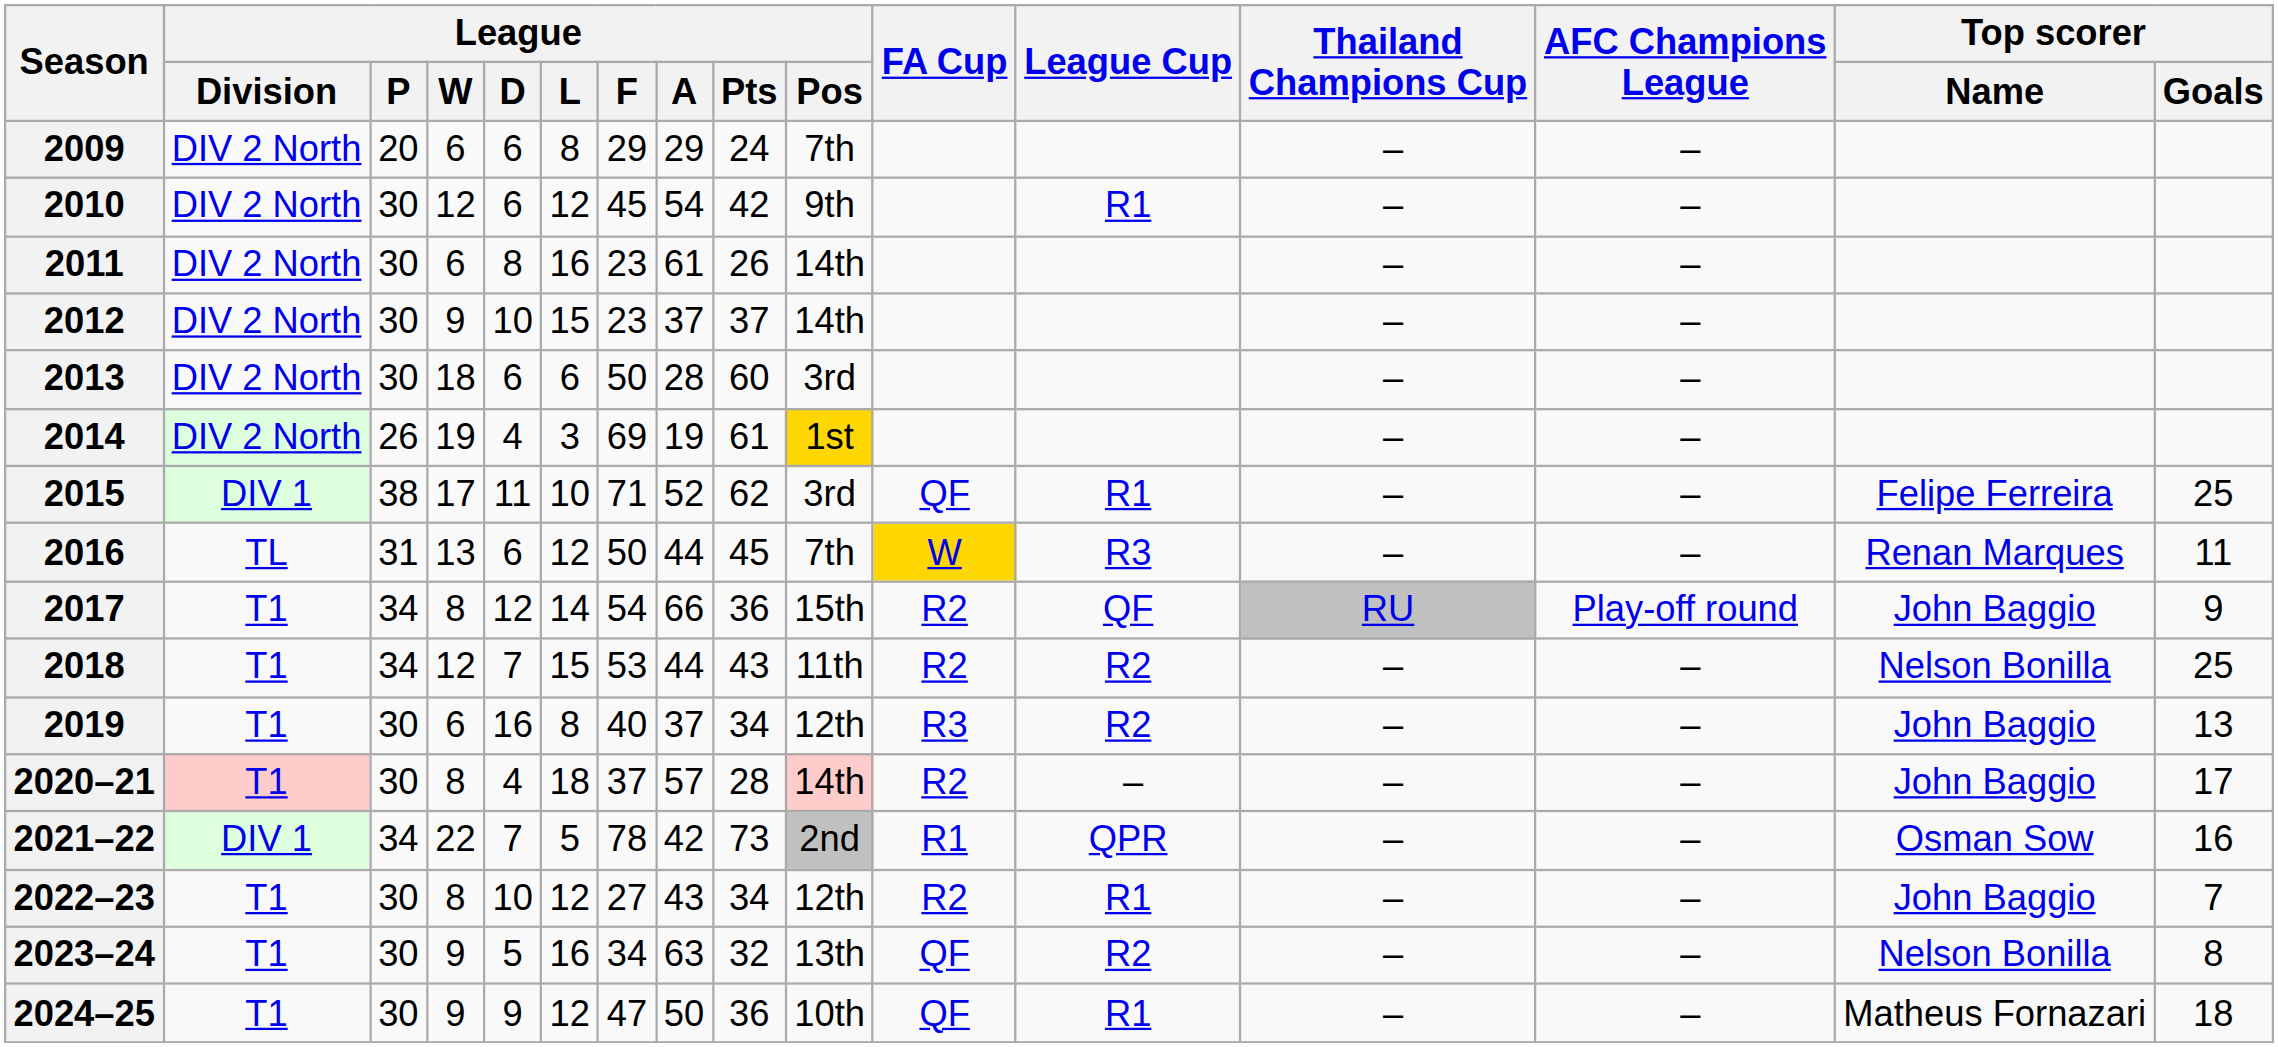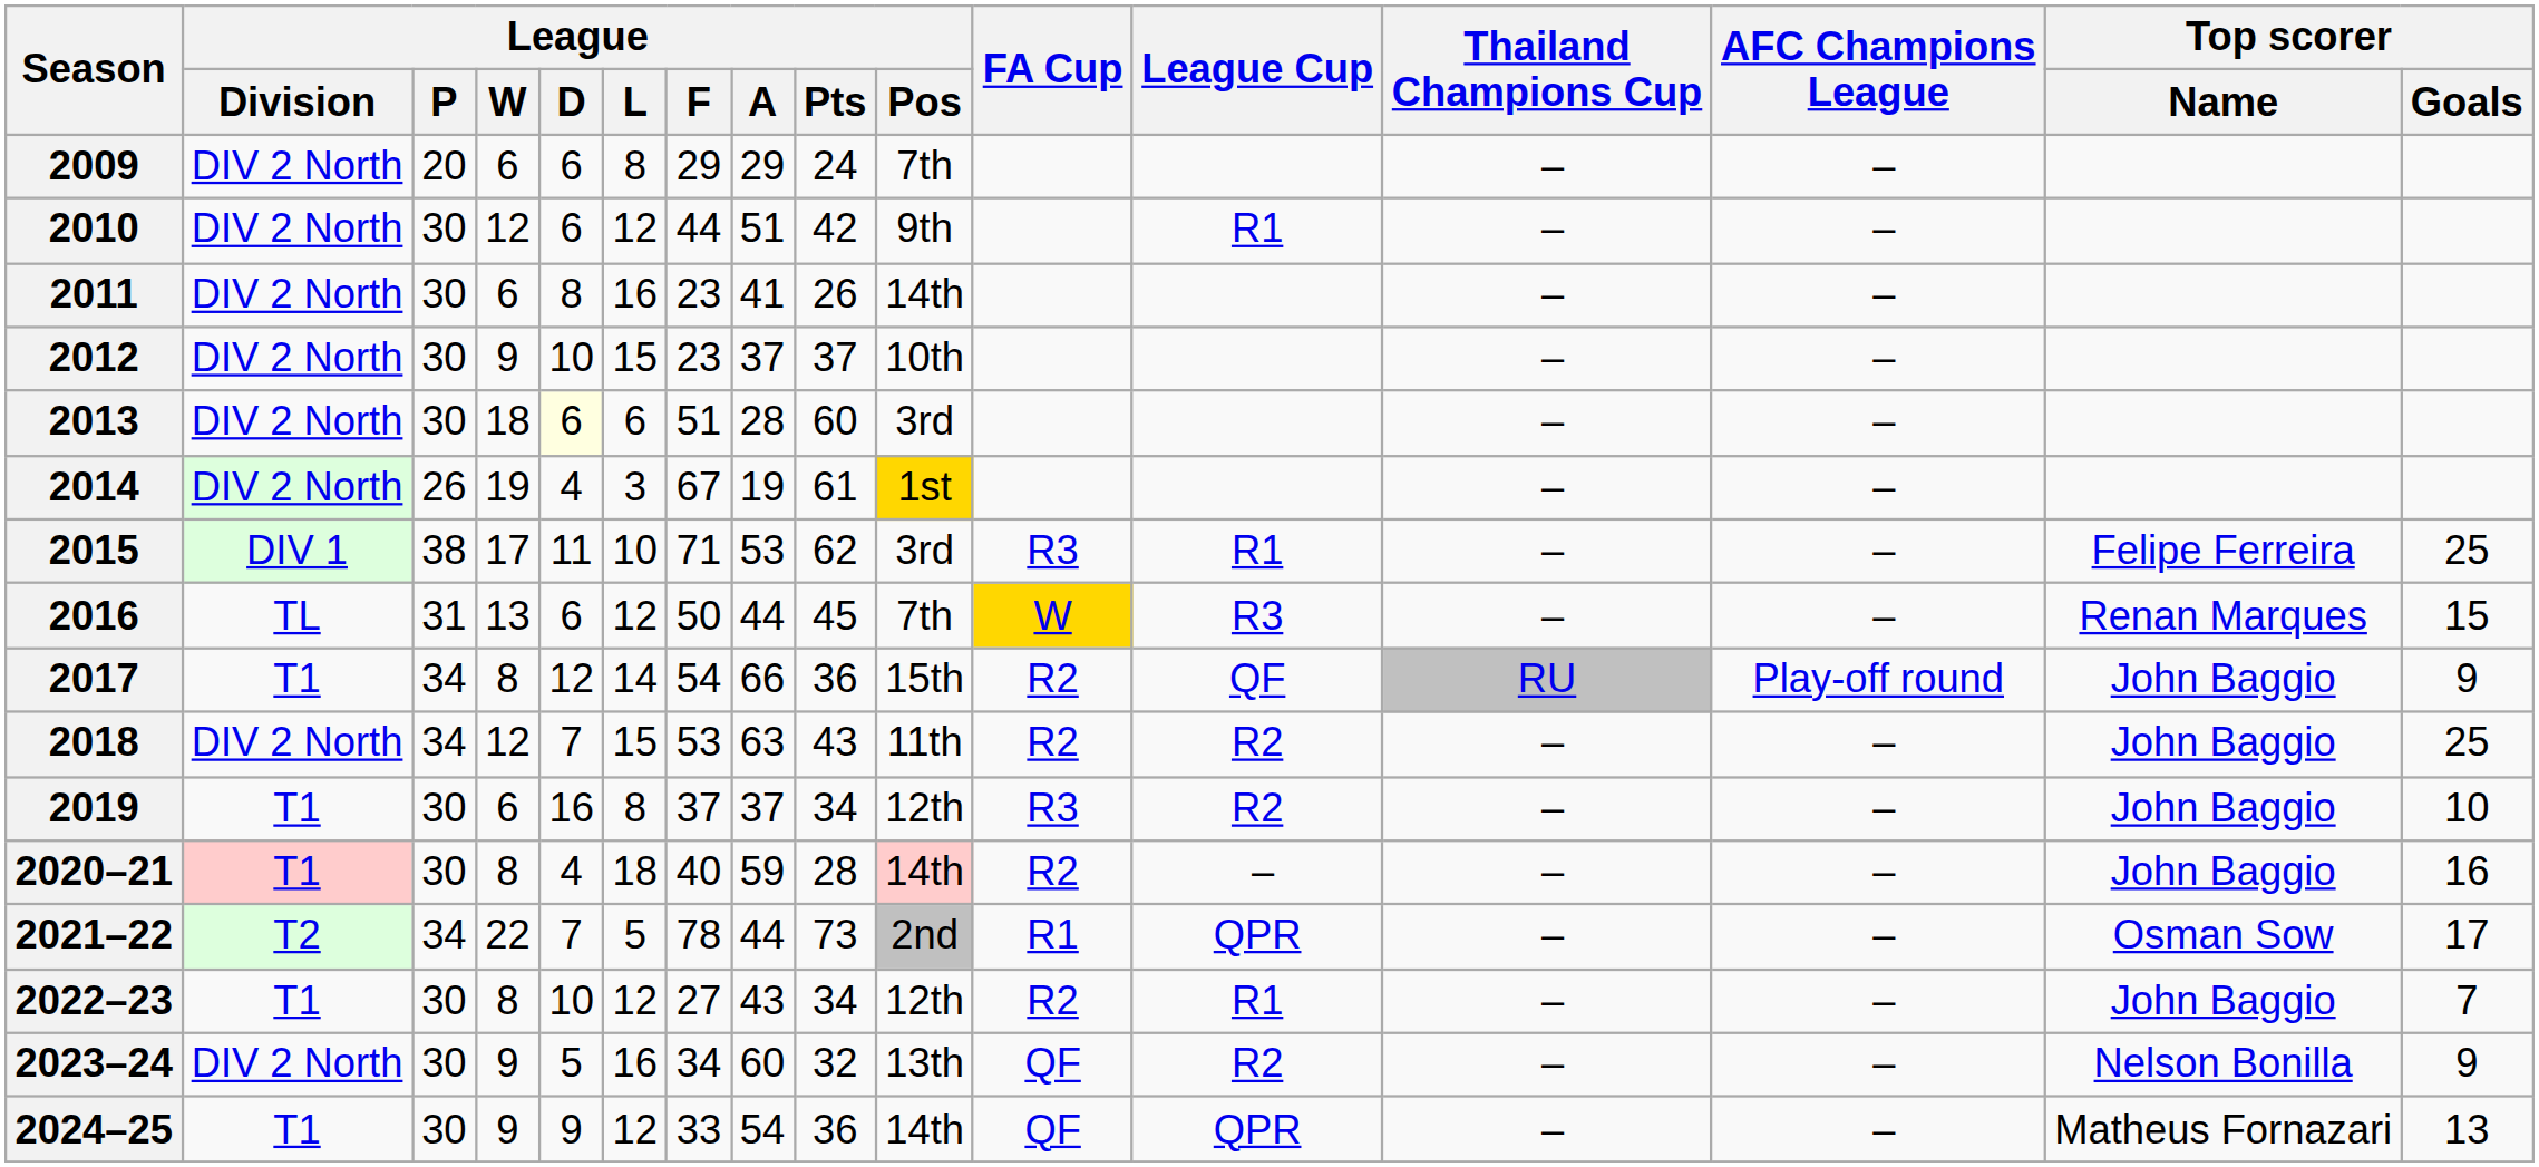2010 | League / F: 45 -> 44
2010 | League / A: 54 -> 51
2011 | League / A: 61 -> 41
2012 | League / Pos: 14th -> 10th
2013 | League / D: no background -> lightyellow background
2013 | League / F: 50 -> 51
2014 | League / F: 69 -> 67
2015 | League / A: 52 -> 53
2015 | FA Cup: QF -> R3
2016 | Top scorer / Goals: 11 -> 15
2018 | League / Division: T1 -> DIV 2 North
2018 | League / A: 44 -> 63
2018 | Top scorer / Name: Nelson Bonilla -> John Baggio
2019 | League / F: 40 -> 37
2019 | Top scorer / Goals: 13 -> 10
2020–21 | League / F: 37 -> 40
2020–21 | League / A: 57 -> 59
2020–21 | Top scorer / Goals: 17 -> 16
2021–22 | League / Division: DIV 1 -> T2
2021–22 | League / A: 42 -> 44
2021–22 | Top scorer / Goals: 16 -> 17
2023–24 | League / Division: T1 -> DIV 2 North
2023–24 | League / A: 63 -> 60
2023–24 | Top scorer / Goals: 8 -> 9
2024–25 | League / F: 47 -> 33
2024–25 | League / A: 50 -> 54
2024–25 | League / Pos: 10th -> 14th
2024–25 | League Cup: R1 -> QPR
2024–25 | Top scorer / Goals: 18 -> 13
